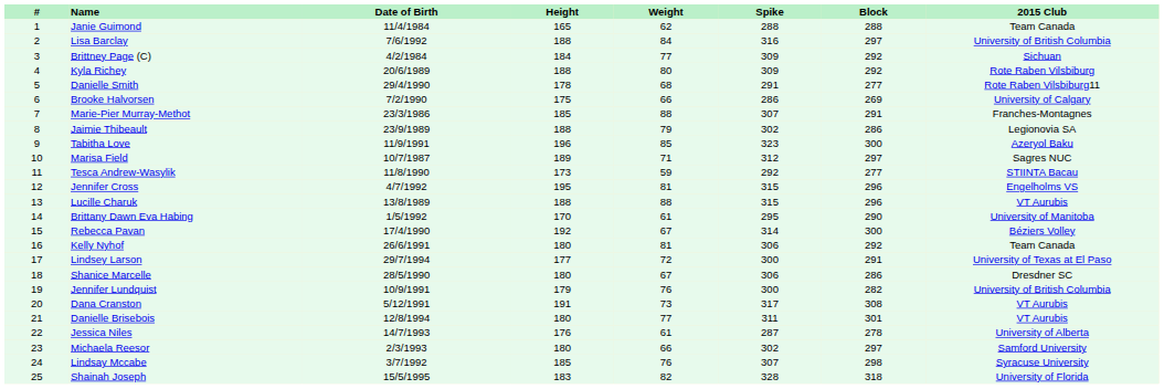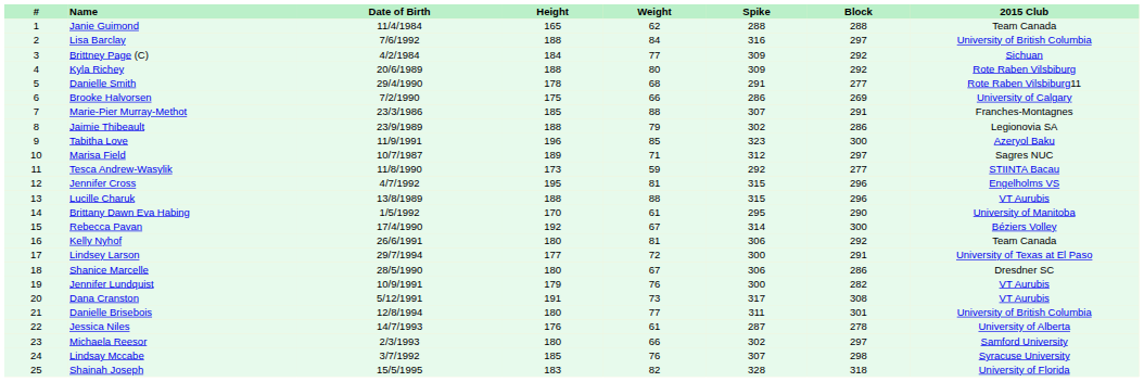Jennifer Lundquist | 2015 Club: University of British Columbia -> VT Aurubis
Danielle Brisebois | 2015 Club: VT Aurubis -> University of British Columbia
